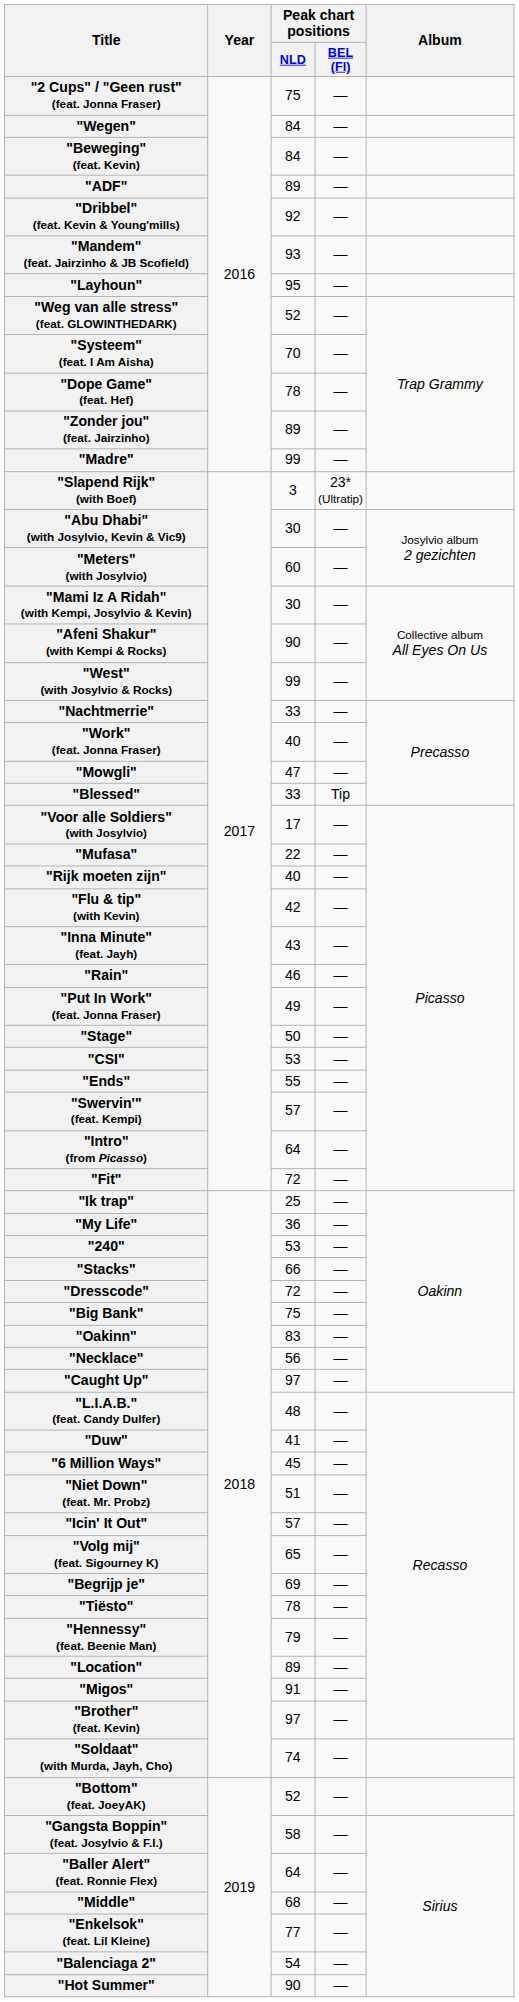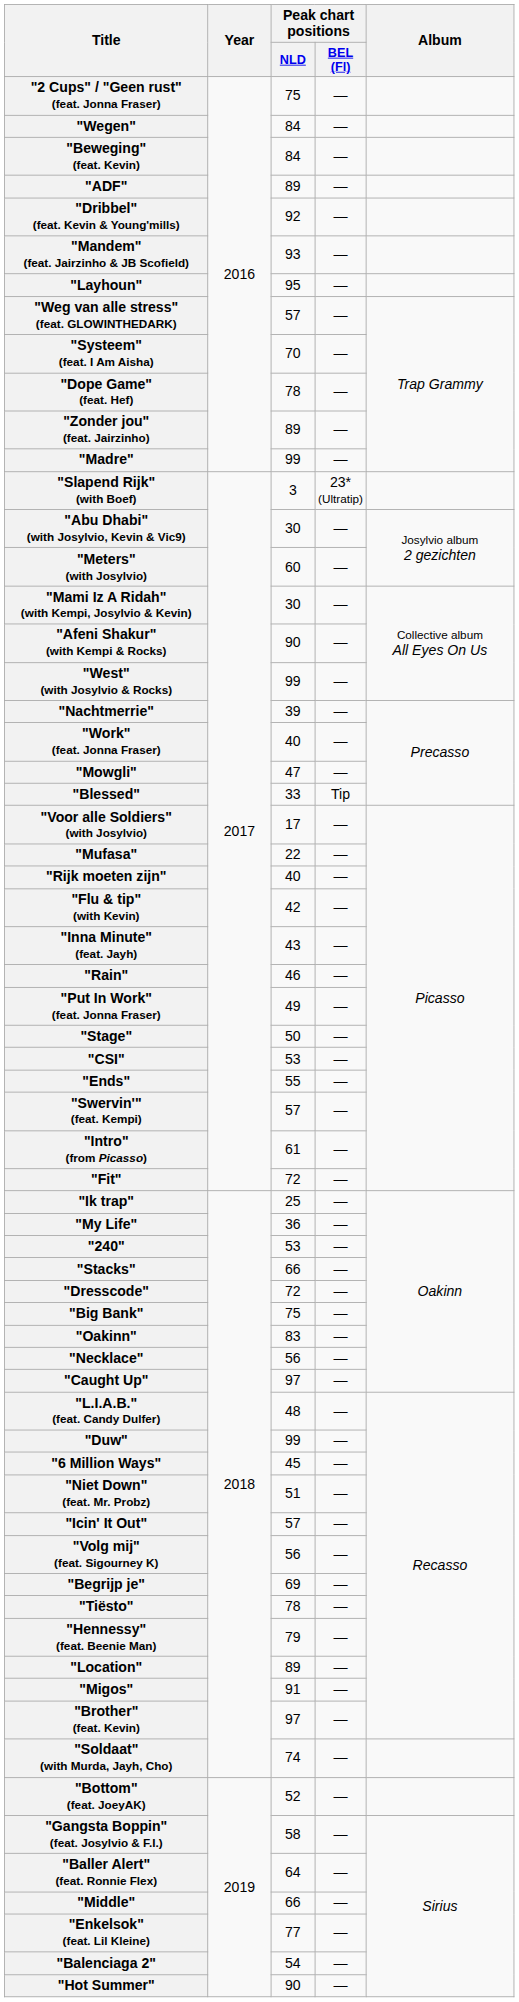"Weg van alle stress" (feat. GLOWINTHEDARK) | Peak chart positions / NLD: 52 -> 57
"Nachtmerrie" | Peak chart positions / NLD: 33 -> 39
"Intro" (from Picasso) | Peak chart positions / NLD: 64 -> 61
"Duw" | Peak chart positions / NLD: 41 -> 99
"Volg mij" (feat. Sigourney K) | Peak chart positions / NLD: 65 -> 56
"Middle" | Peak chart positions / NLD: 68 -> 66
